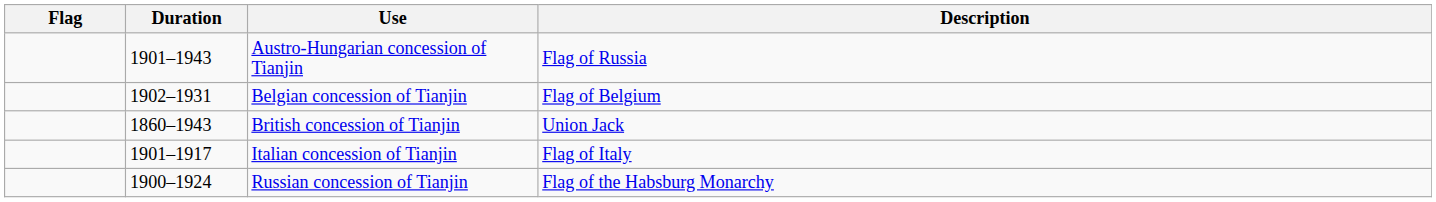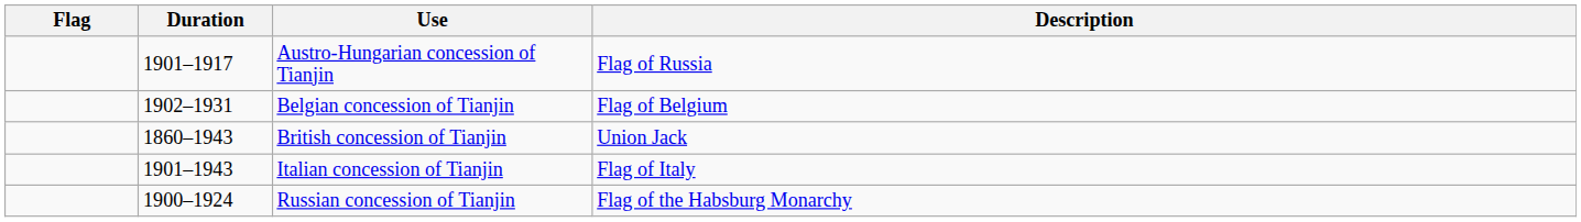Austro-Hungarian concession of Tianjin | Duration: 1901–1943 -> 1901–1917
Italian concession of Tianjin | Duration: 1901–1917 -> 1901–1943
